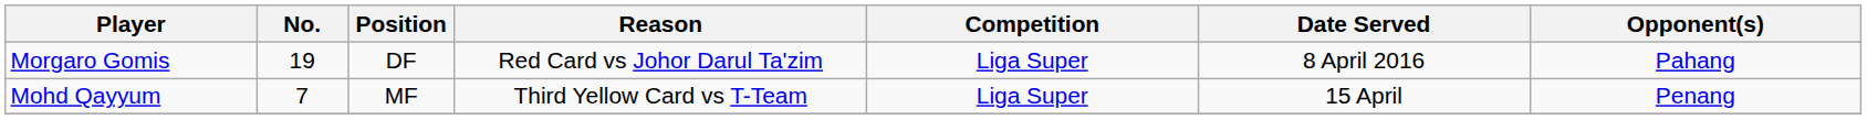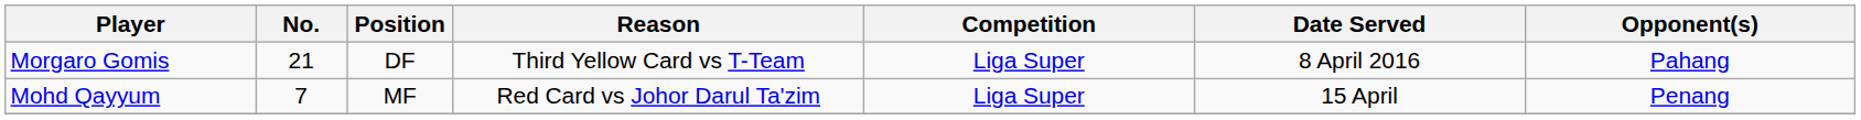Morgaro Gomis | No.: 19 -> 21
Morgaro Gomis | Reason: Red Card vs Johor Darul Ta'zim -> Third Yellow Card vs T-Team
Mohd Qayyum | Reason: Third Yellow Card vs T-Team -> Red Card vs Johor Darul Ta'zim
